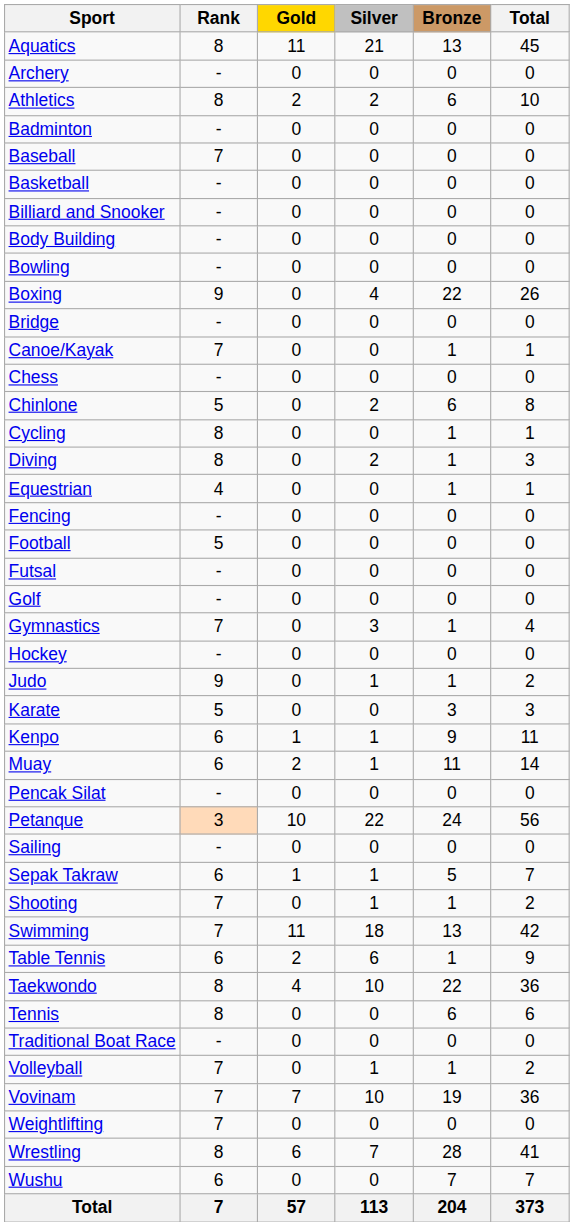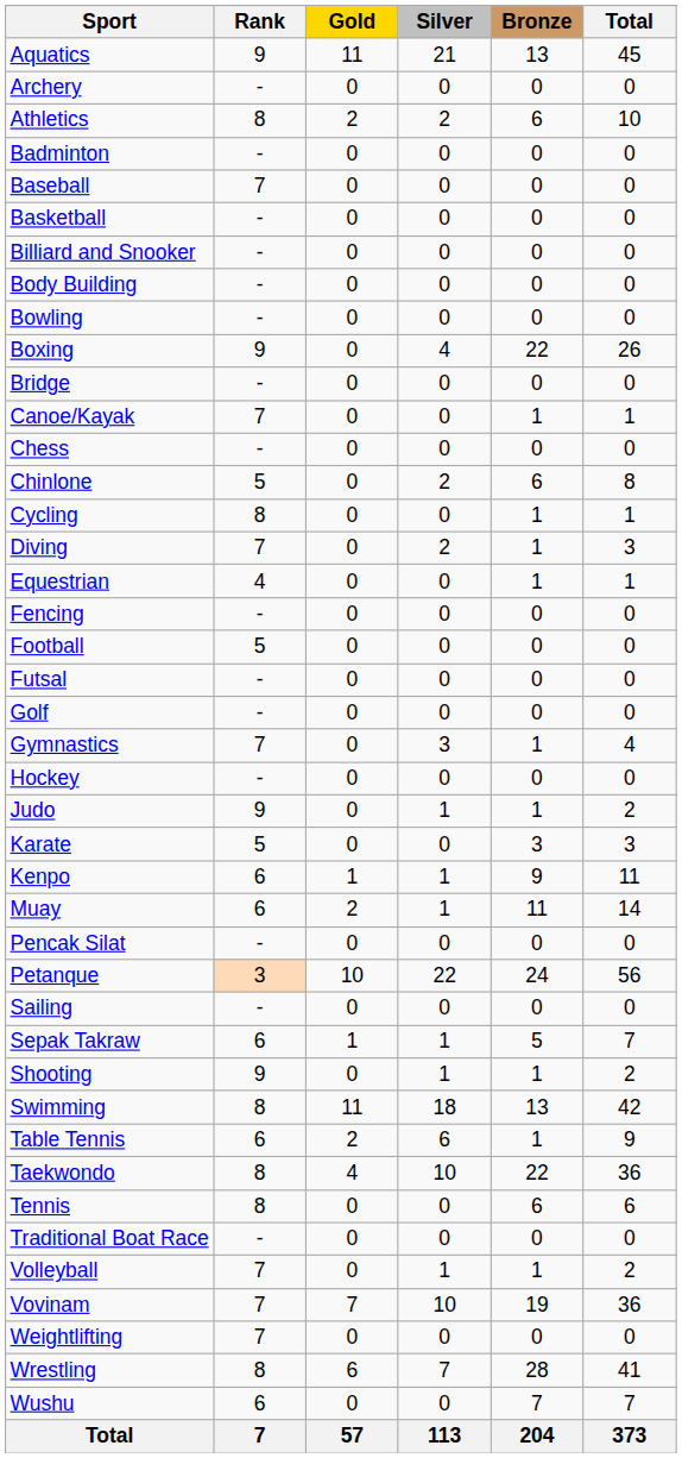Aquatics | Rank: 8 -> 9
Diving | Rank: 8 -> 7
Shooting | Rank: 7 -> 9
Swimming | Rank: 7 -> 8
